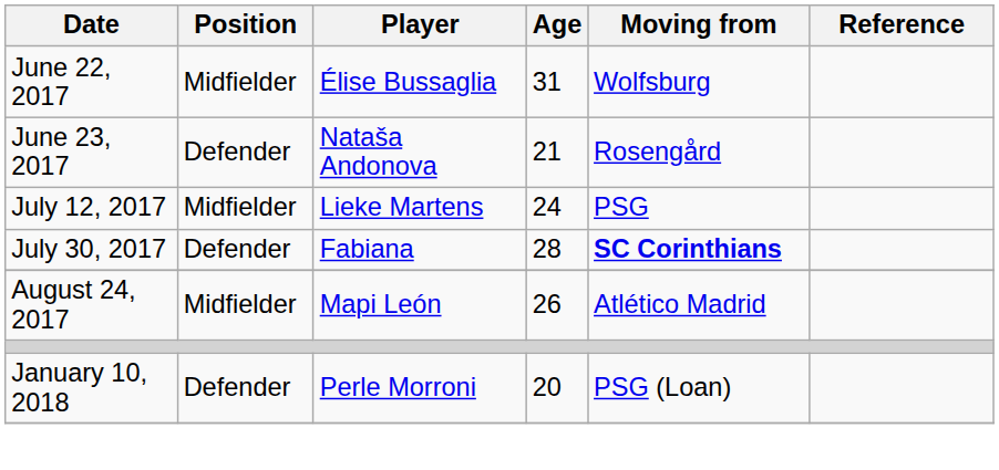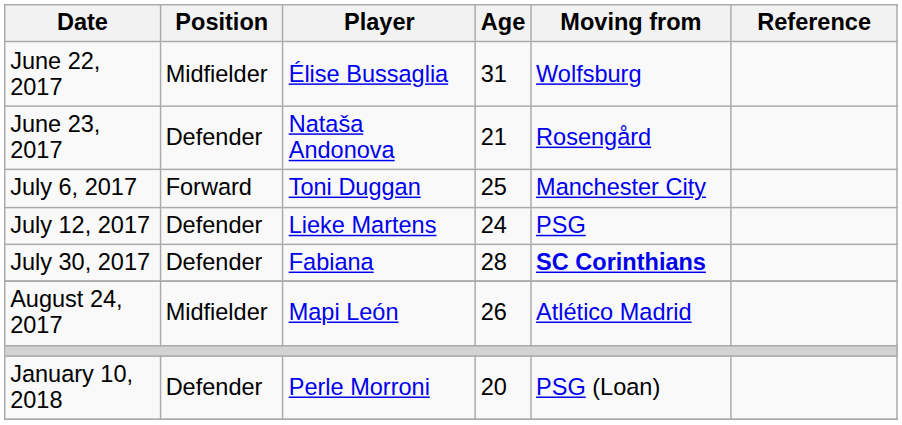+ row: July 6, 2017 | Forward | Toni Duggan | 25 | Manchester City
July 12, 2017 | Position: Midfielder -> Defender
